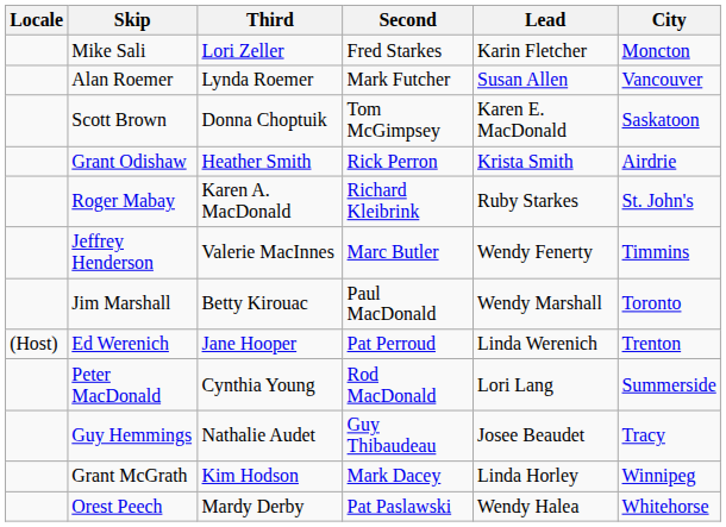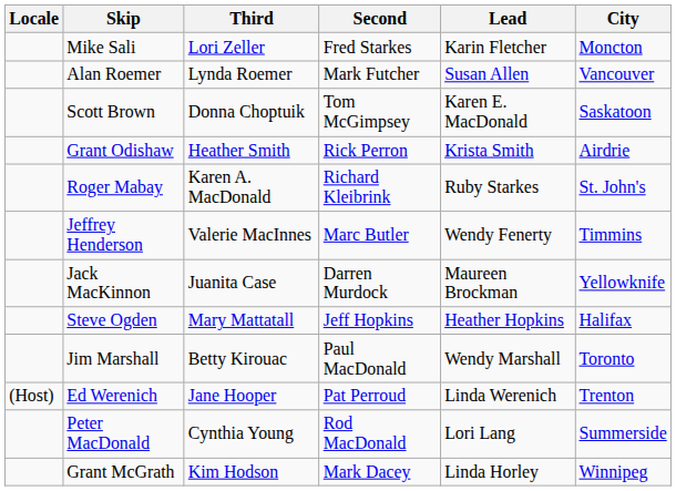+ row: Jack MacKinnon | Juanita Case | Darren Murdock | Maureen Brockman | Yellowknife
+ row: Steve Ogden | Mary Mattatall | Jeff Hopkins | Heather Hopkins | Halifax
- row: Guy Hemmings | Nathalie Audet | Guy Thibaudeau | Josee Beaudet | Tracy
- row: Orest Peech | Mardy Derby | Pat Paslawski | Wendy Halea | Whitehorse
